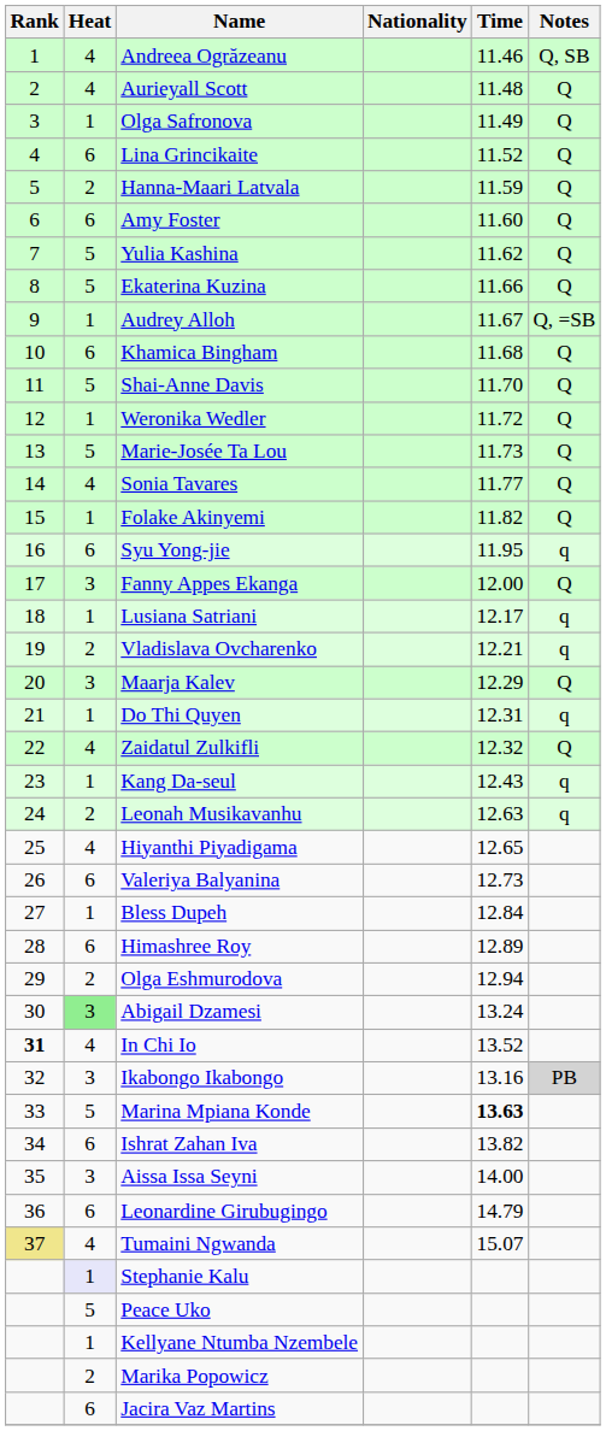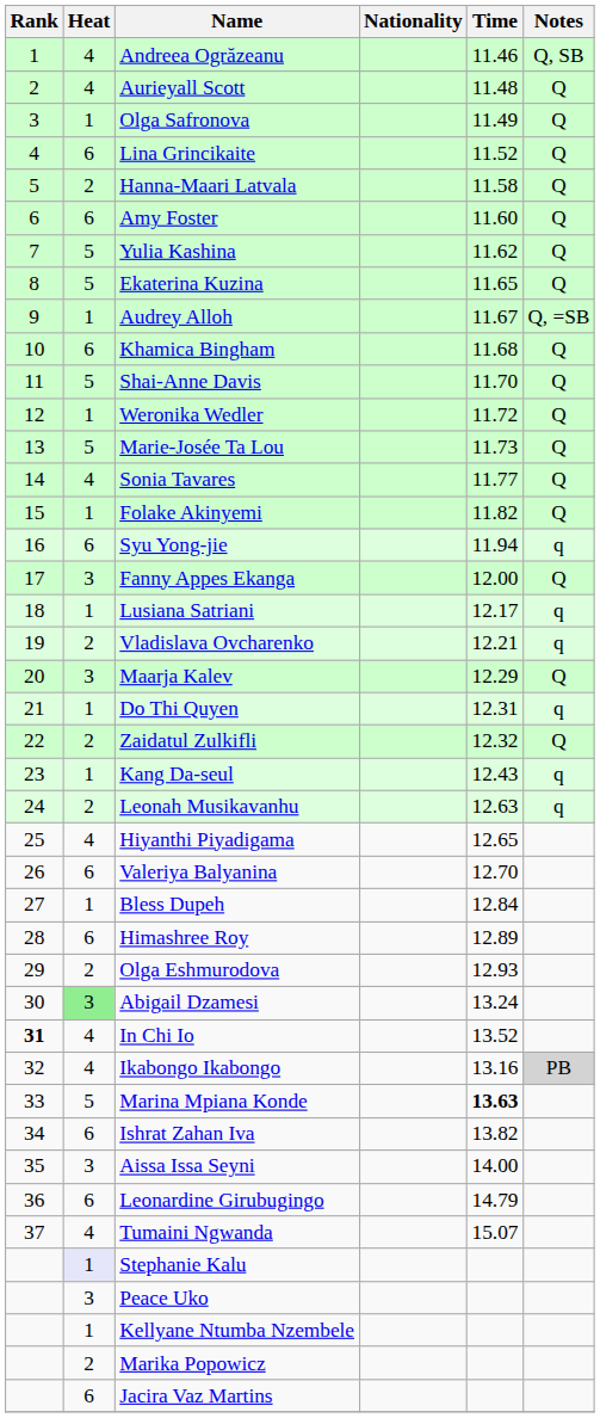Hanna-Maari Latvala | Time: 11.59 -> 11.58
Ekaterina Kuzina | Time: 11.66 -> 11.65
Syu Yong-jie | Time: 11.95 -> 11.94
Zaidatul Zulkifli | Heat: 4 -> 2
Valeriya Balyanina | Time: 12.73 -> 12.70
Olga Eshmurodova | Time: 12.94 -> 12.93
Ikabongo Ikabongo | Heat: 3 -> 4
Tumaini Ngwanda | Rank: khaki background -> no background
Peace Uko | Heat: 5 -> 3
